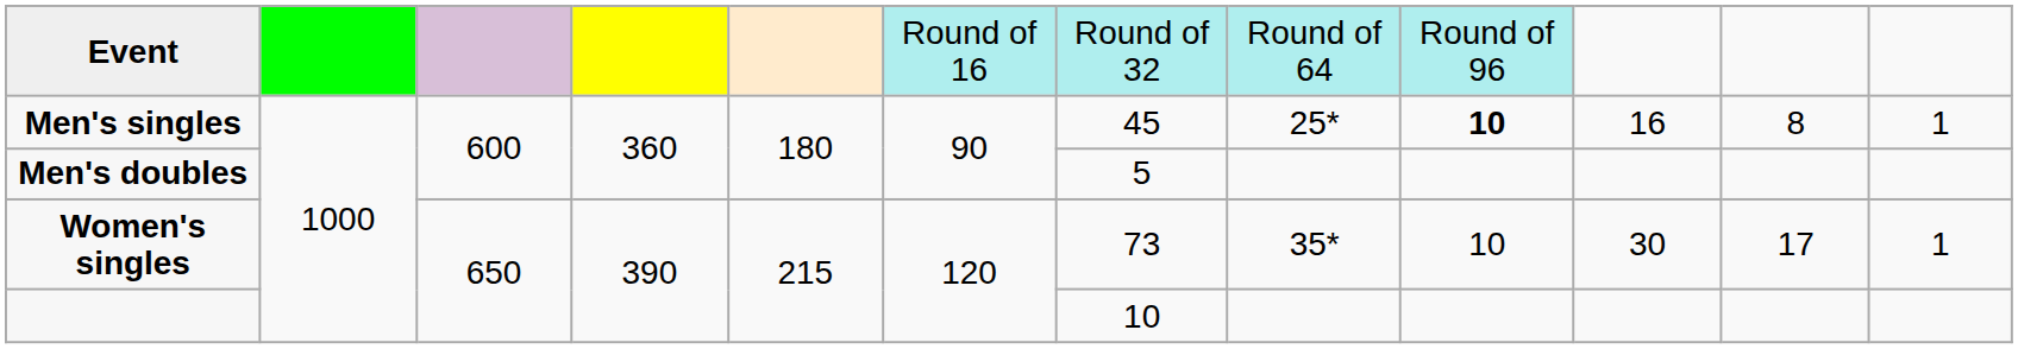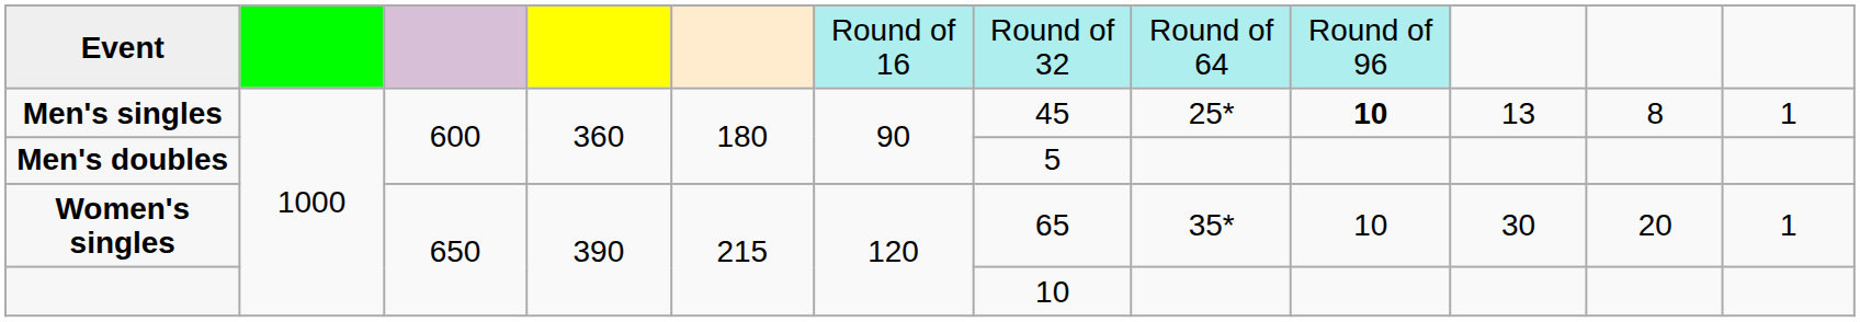Men's singles | column 10: 16 -> 13
Women's singles | column 7: 73 -> 65
Women's singles | column 11: 17 -> 20
